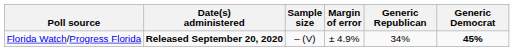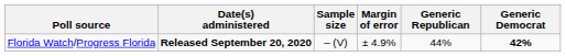Florida Watch/Progress Florida | Generic Republican: 34% -> 44%
Florida Watch/Progress Florida | Generic Democrat: 45% -> 42%
